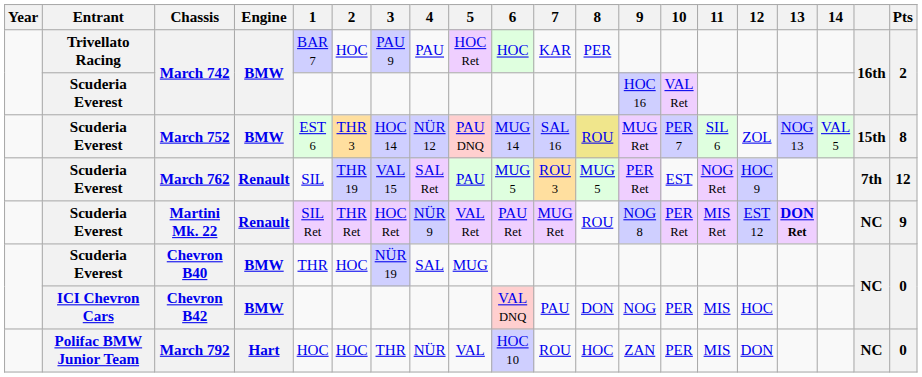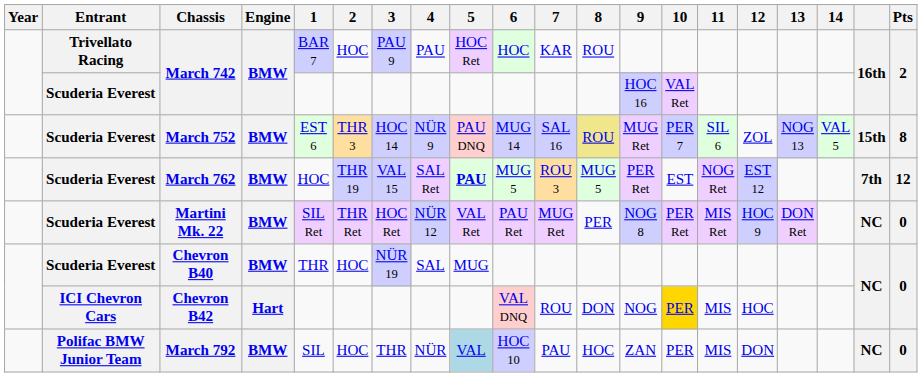Trivellato Racing / March 742 | 8: PER -> ROU
March 752 | 4: NÜR 12 -> NÜR 9
March 762 | Engine: Renault -> BMW
March 762 | 1: SIL -> HOC
March 762 | 5: normal -> bold
March 762 | 12: HOC 9 -> EST 12
Martini Mk. 22 | Engine: Renault -> BMW
Martini Mk. 22 | 4: NÜR 9 -> NÜR 12
Martini Mk. 22 | 8: ROU -> PER
Martini Mk. 22 | 12: EST 12 -> HOC 9
Martini Mk. 22 | 13: bold -> normal
Martini Mk. 22 | Pts: 9 -> 0
Chevron B42 | Engine: BMW -> Hart
Chevron B42 | 7: PAU -> ROU
Chevron B42 | 10: no background -> gold background
March 792 | Engine: Hart -> BMW
March 792 | 1: HOC -> SIL
March 792 | 5: no background -> lightblue background
March 792 | 7: ROU -> PAU
